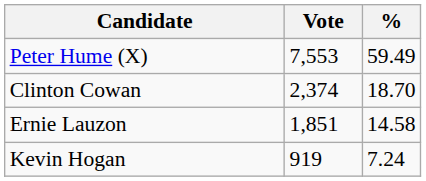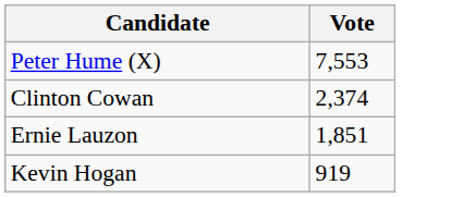- column: % | 59.49 | 18.70 | 14.58 | 7.24
